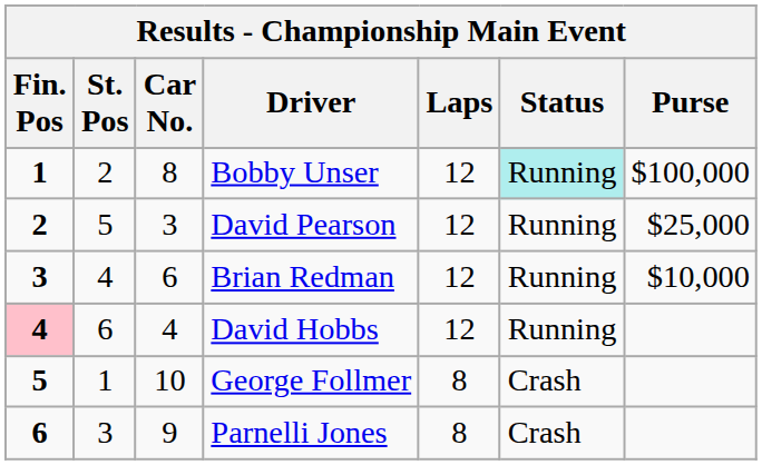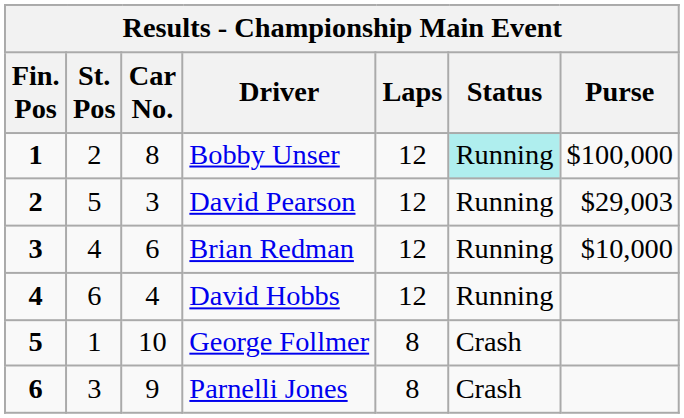David Pearson | Purse: $25,000 -> $29,003
David Hobbs | Fin. Pos: pink background -> no background
